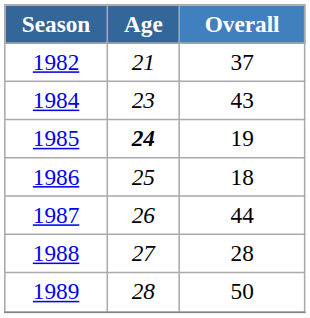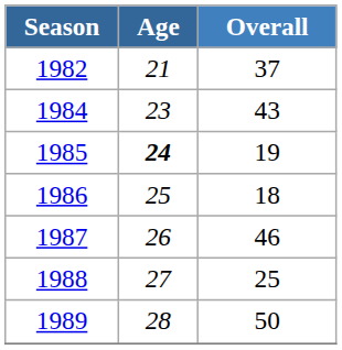1987 | Overall: 44 -> 46
1988 | Overall: 28 -> 25
